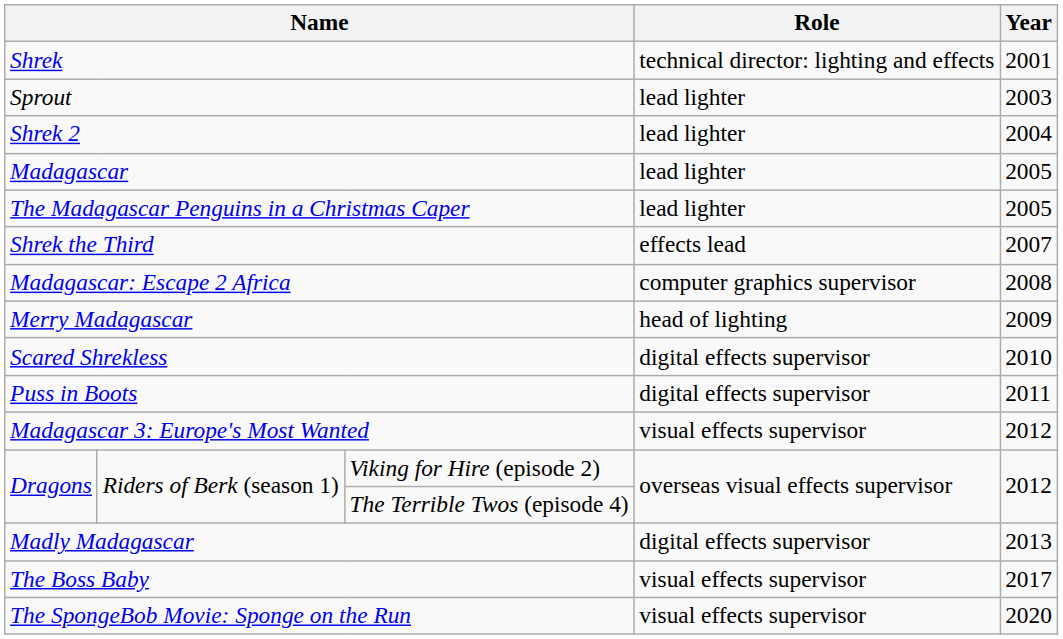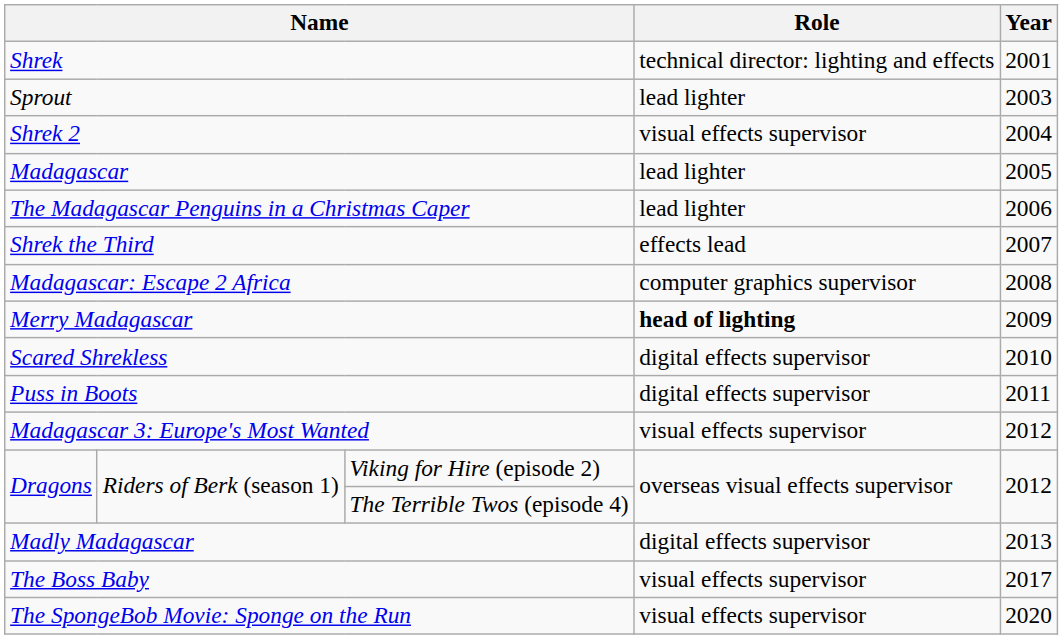Shrek 2 | Role: lead lighter -> visual effects supervisor
The Madagascar Penguins in a Christmas Caper | Year: 2005 -> 2006
Merry Madagascar | Role: normal -> bold
